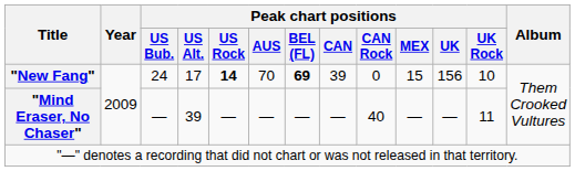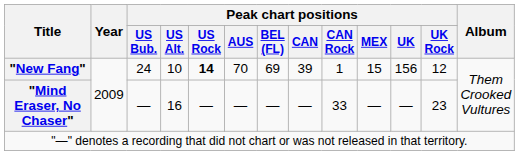"New Fang" | Peak chart positions / US Alt.: 17 -> 10
"New Fang" | Peak chart positions / BEL (FL): bold -> normal
"New Fang" | Peak chart positions / CAN Rock: 0 -> 1
"New Fang" | Peak chart positions / UK Rock: 10 -> 12
"Mind Eraser, No Chaser" | Peak chart positions / US Alt.: 39 -> 16
"Mind Eraser, No Chaser" | Peak chart positions / CAN Rock: 40 -> 33
"Mind Eraser, No Chaser" | Peak chart positions / UK Rock: 11 -> 23
